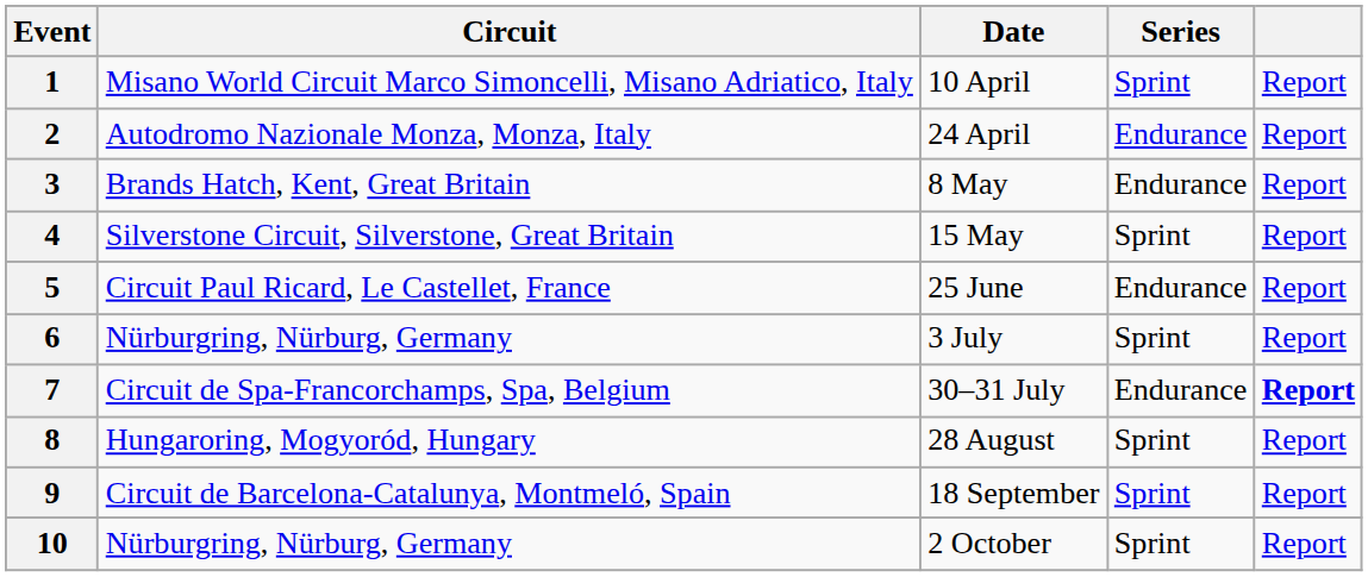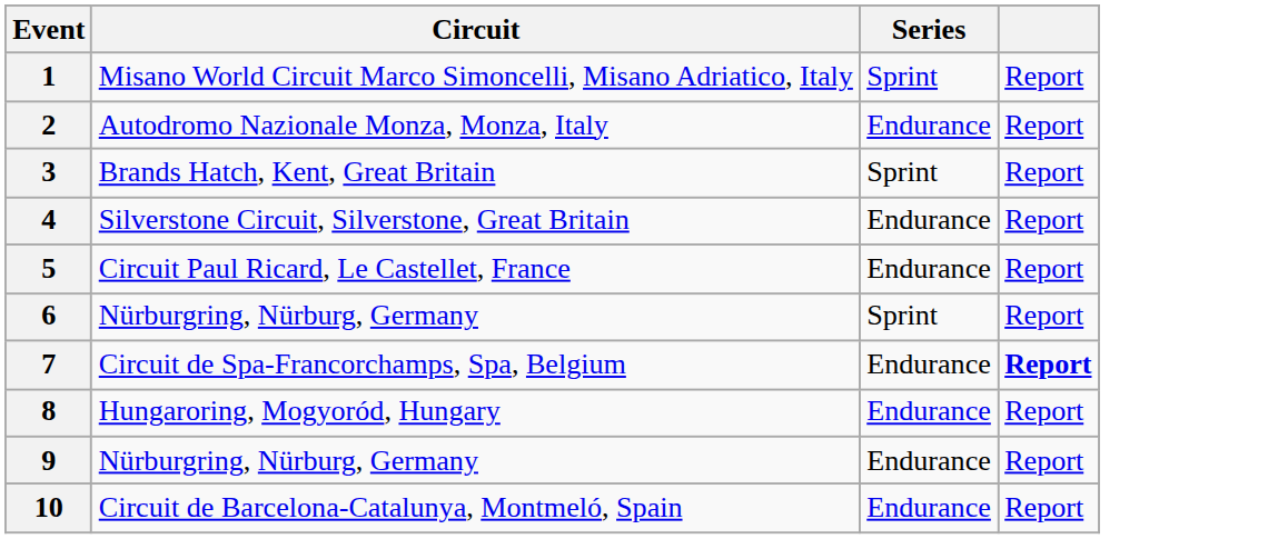- column: Date | 10 April | 24 April | 8 May | 15 May | 25 June | 3 July | 30–31 July | 28 August | 18 September | 2 October
3 | Series: Endurance -> Sprint
4 | Series: Sprint -> Endurance
8 | Series: Sprint -> Endurance
9 | Circuit: Circuit de Barcelona-Catalunya, Montmeló, Spain -> Nürburgring, Nürburg, Germany
9 | Series: Sprint -> Endurance
10 | Circuit: Nürburgring, Nürburg, Germany -> Circuit de Barcelona-Catalunya, Montmeló, Spain
10 | Series: Sprint -> Endurance
